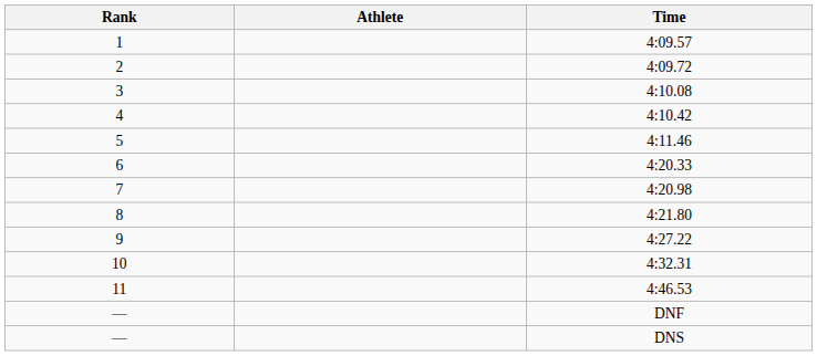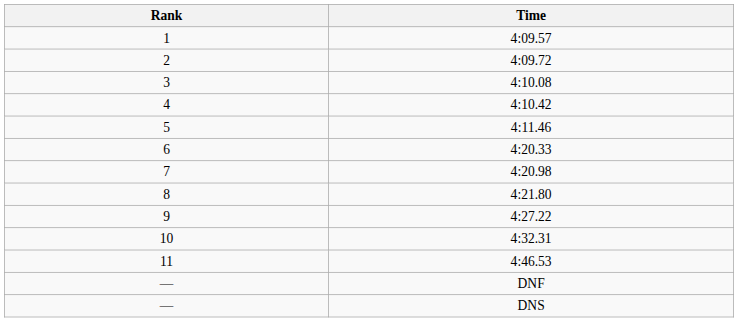- column: Athlete
